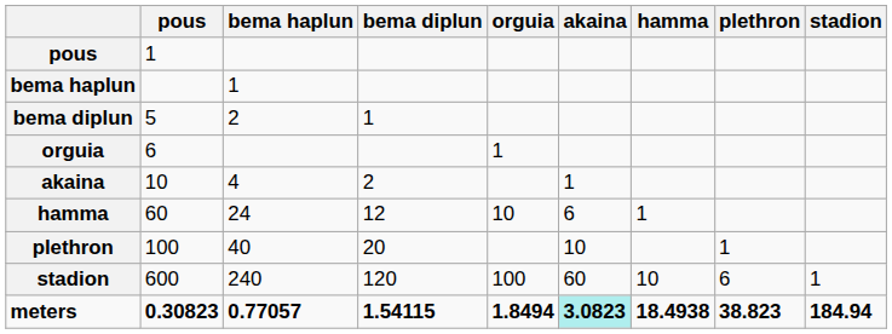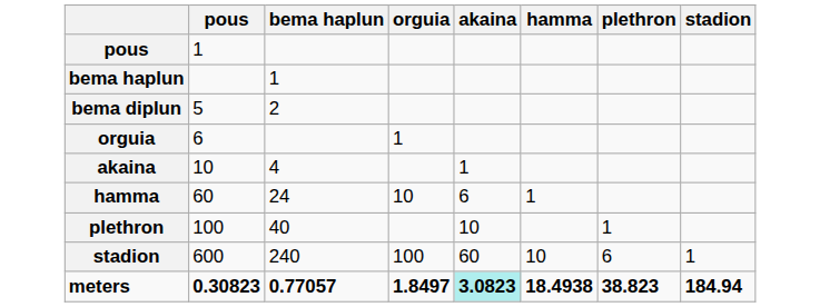- column: bema diplun | 1 | 2 | 12 | 20 | 120 | 1.54115
meters | orguia: 1.8494 -> 1.8497
